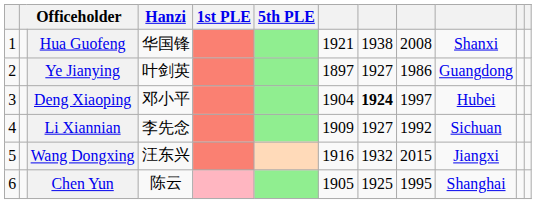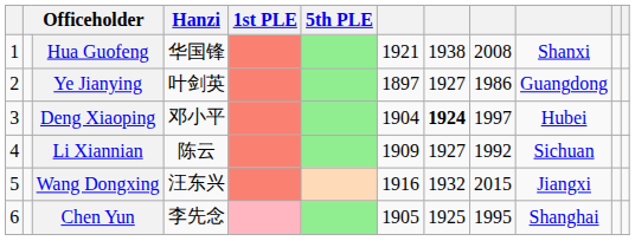Li Xiannian | Hanzi: 李先念 -> 陈云
Chen Yun | Hanzi: 陈云 -> 李先念
